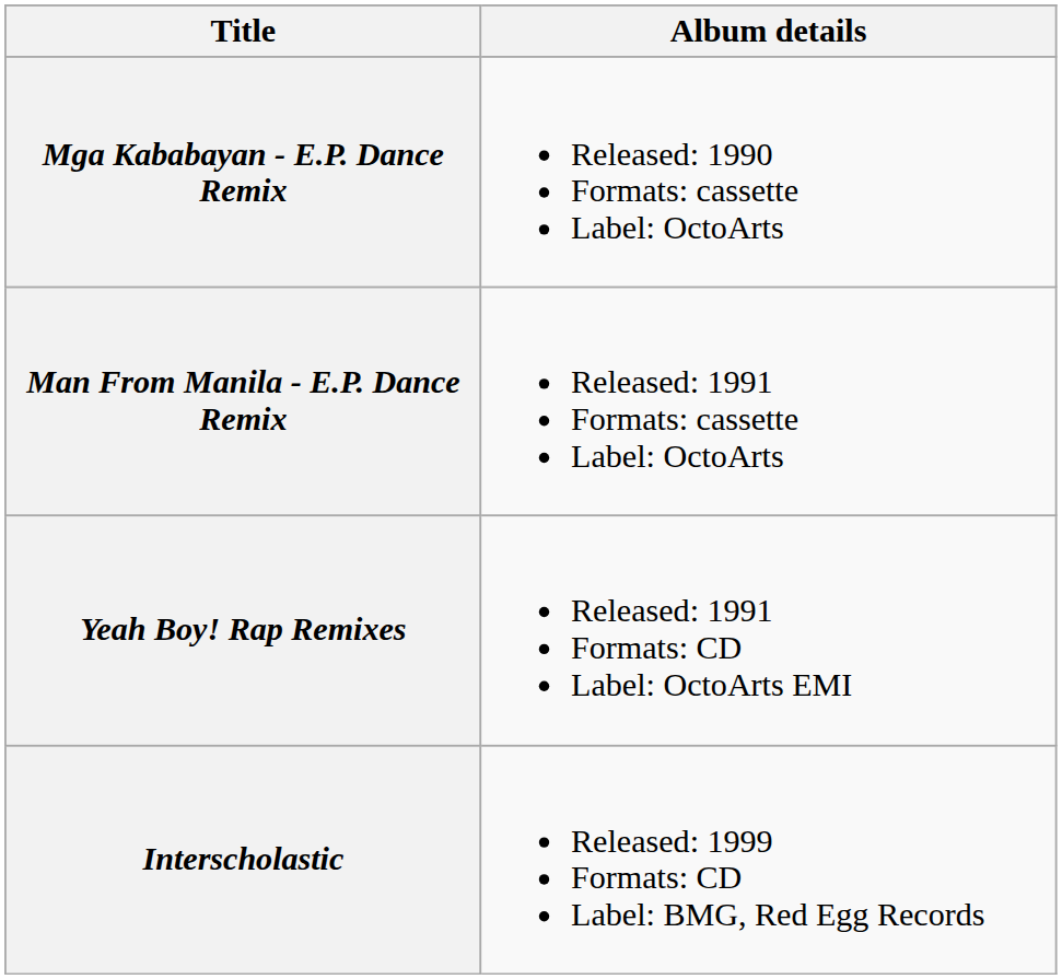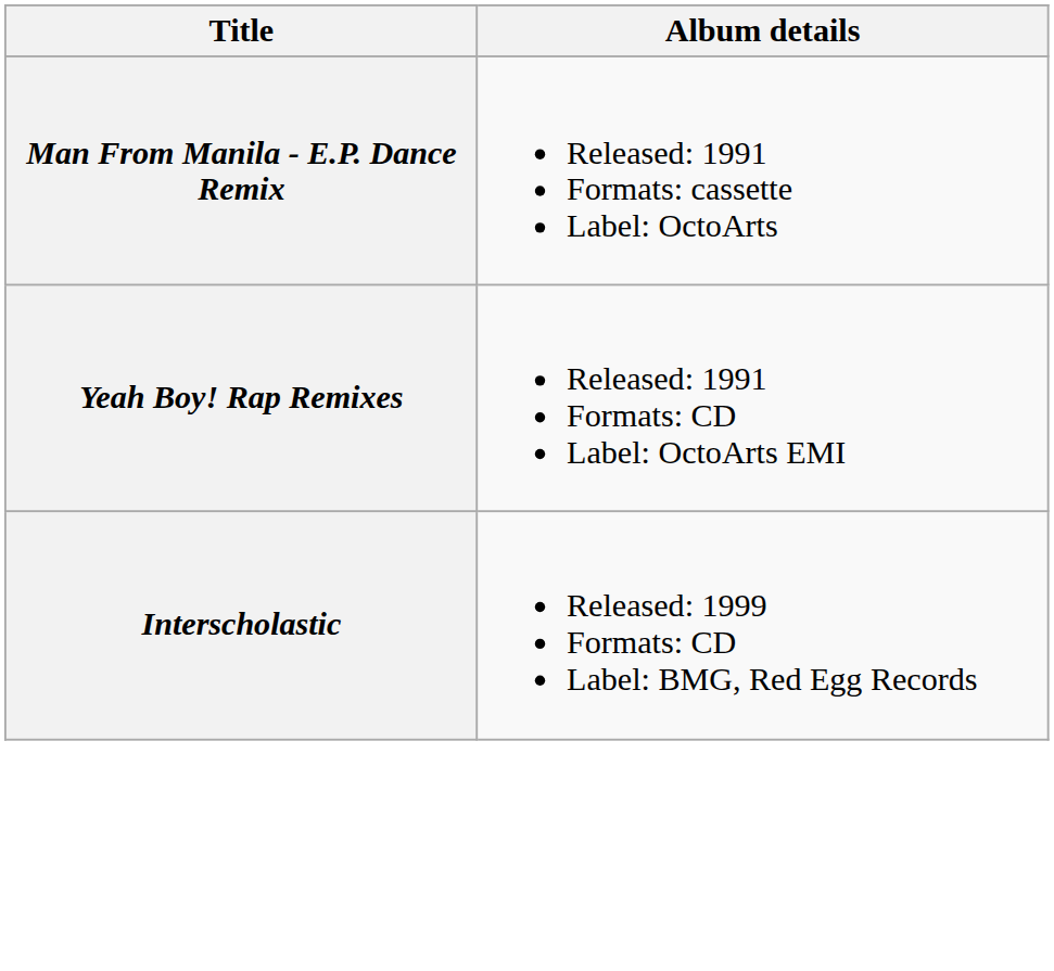- row: Mga Kababayan - E.P. Dance Remix | Released: 1990 Formats: cassette Label: OctoArts
